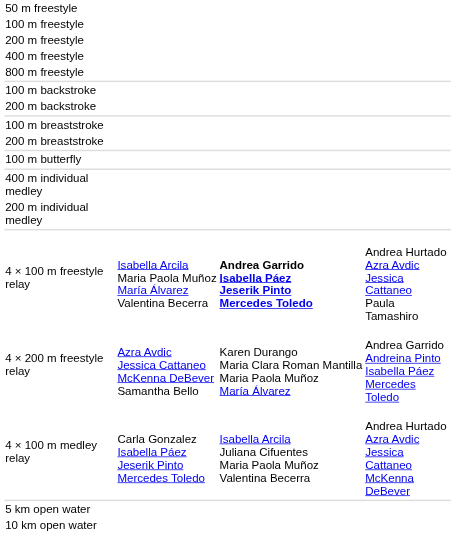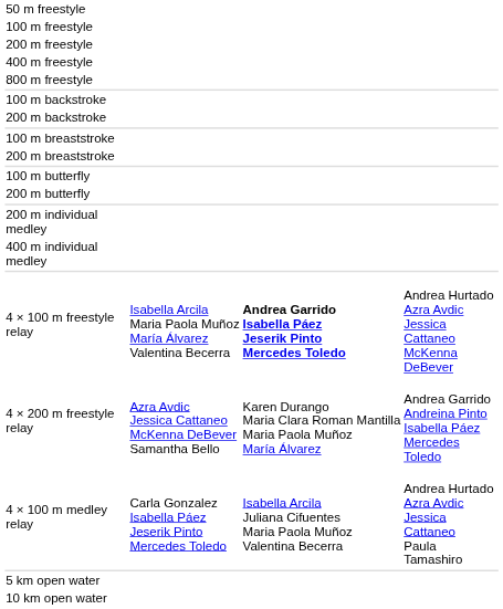+ row: 200 m butterfly
rows swapped: 200 m individual medley <-> 400 m individual medley
4 × 100 m freestyle relay | column 4: Andrea Hurtado Azra Avdic Jessica Cattaneo Paula Tamashiro -> Andrea Hurtado Azra Avdic Jessica Cattaneo McKenna DeBever
4 × 100 m medley relay | column 4: Andrea Hurtado Azra Avdic Jessica Cattaneo McKenna DeBever -> Andrea Hurtado Azra Avdic Jessica Cattaneo Paula Tamashiro
